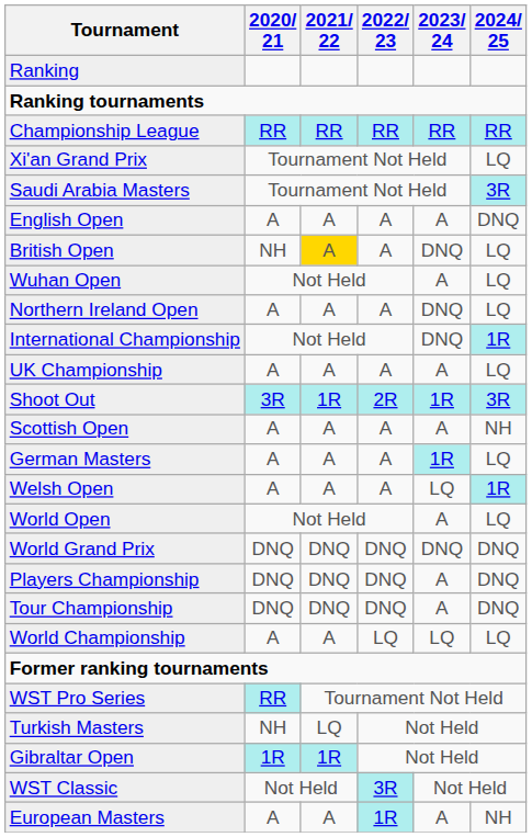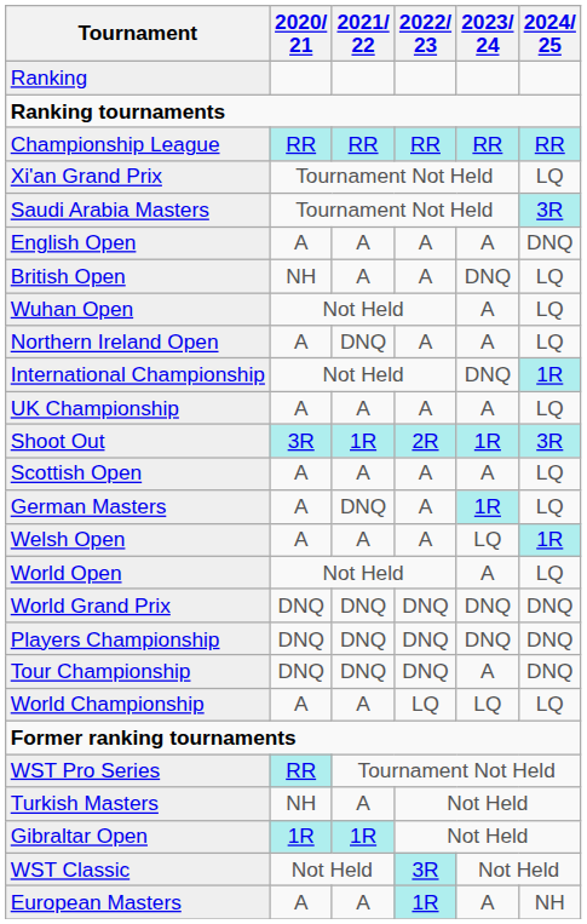British Open | 2021/ 22: gold background -> no background
Northern Ireland Open | 2021/ 22: A -> DNQ
Northern Ireland Open | 2023/ 24: DNQ -> A
Scottish Open | 2024/ 25: NH -> LQ
German Masters | 2021/ 22: A -> DNQ
Players Championship | 2023/ 24: A -> DNQ
Turkish Masters | 2021/ 22: LQ -> A
